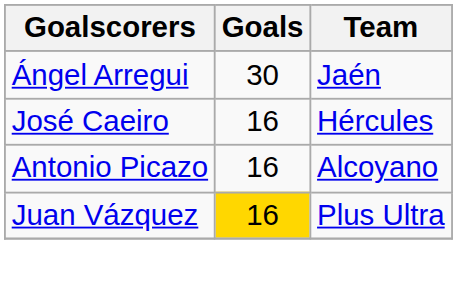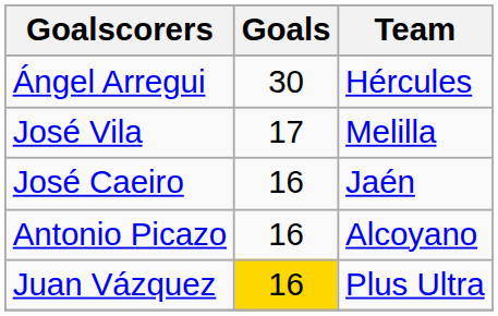Ángel Arregui | Team: Jaén -> Hércules
+ row: José Vila | 17 | Melilla
José Caeiro | Team: Hércules -> Jaén
